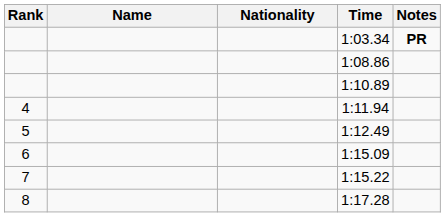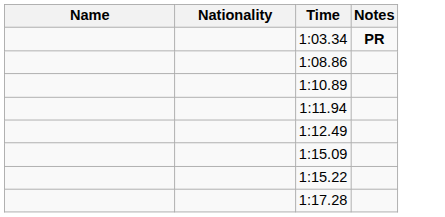- column: Rank | 4 | 5 | 6 | 7 | 8
